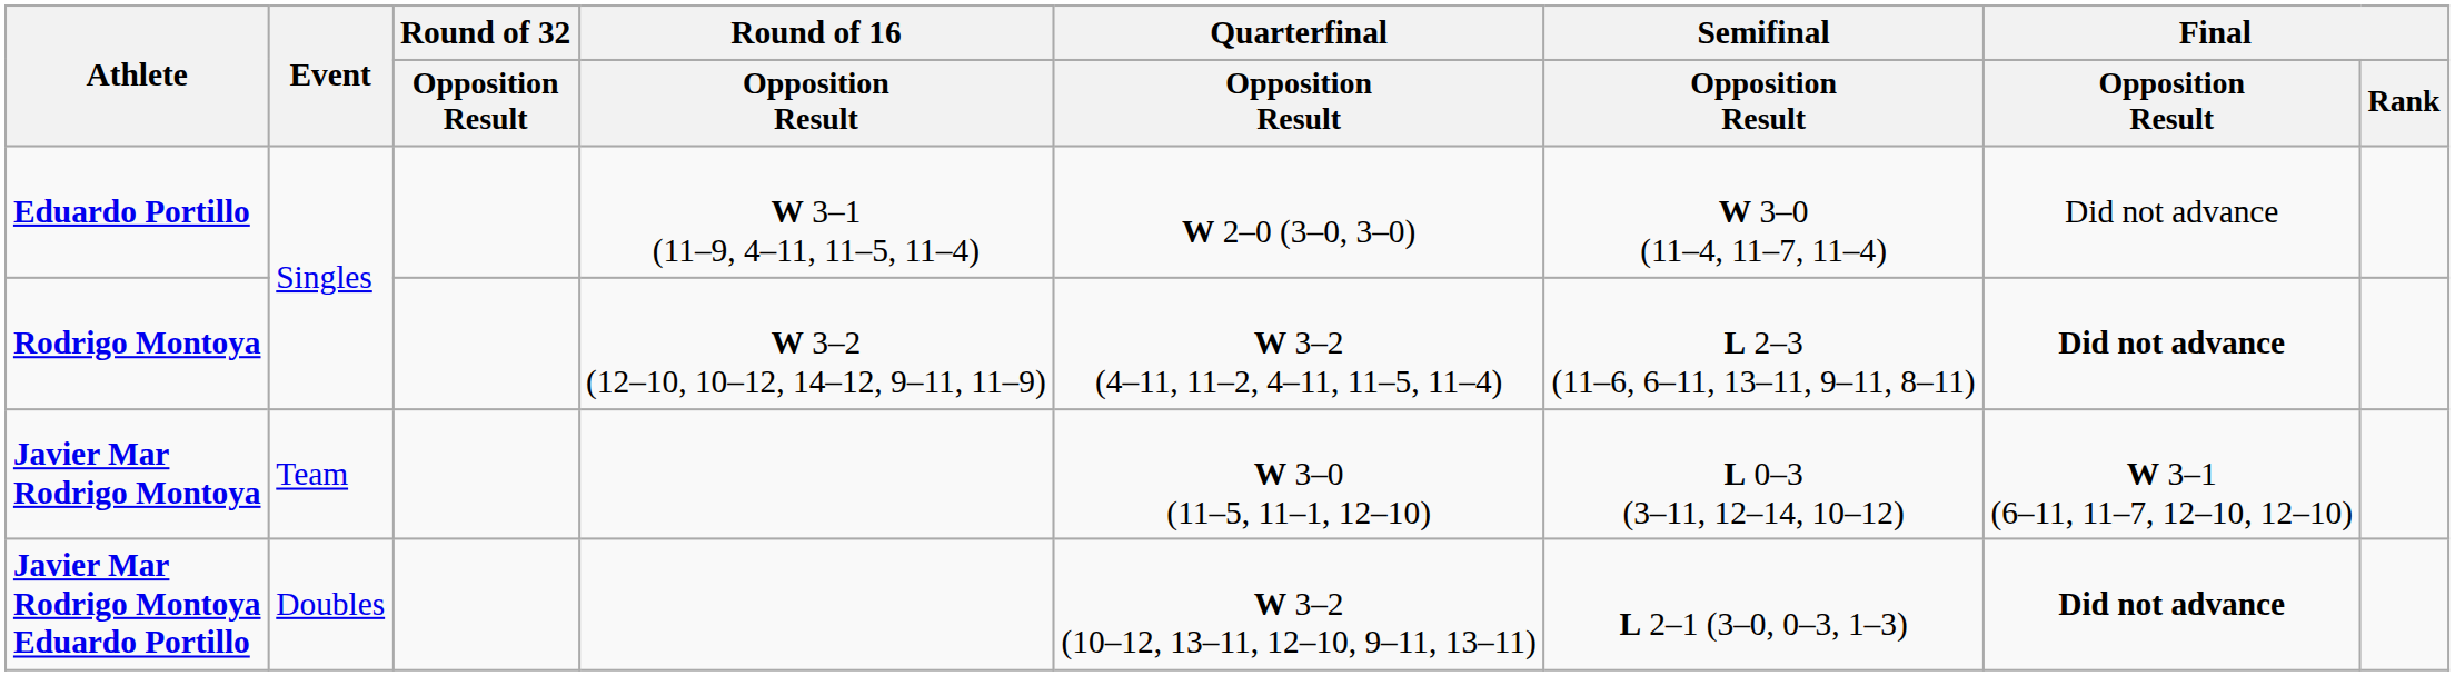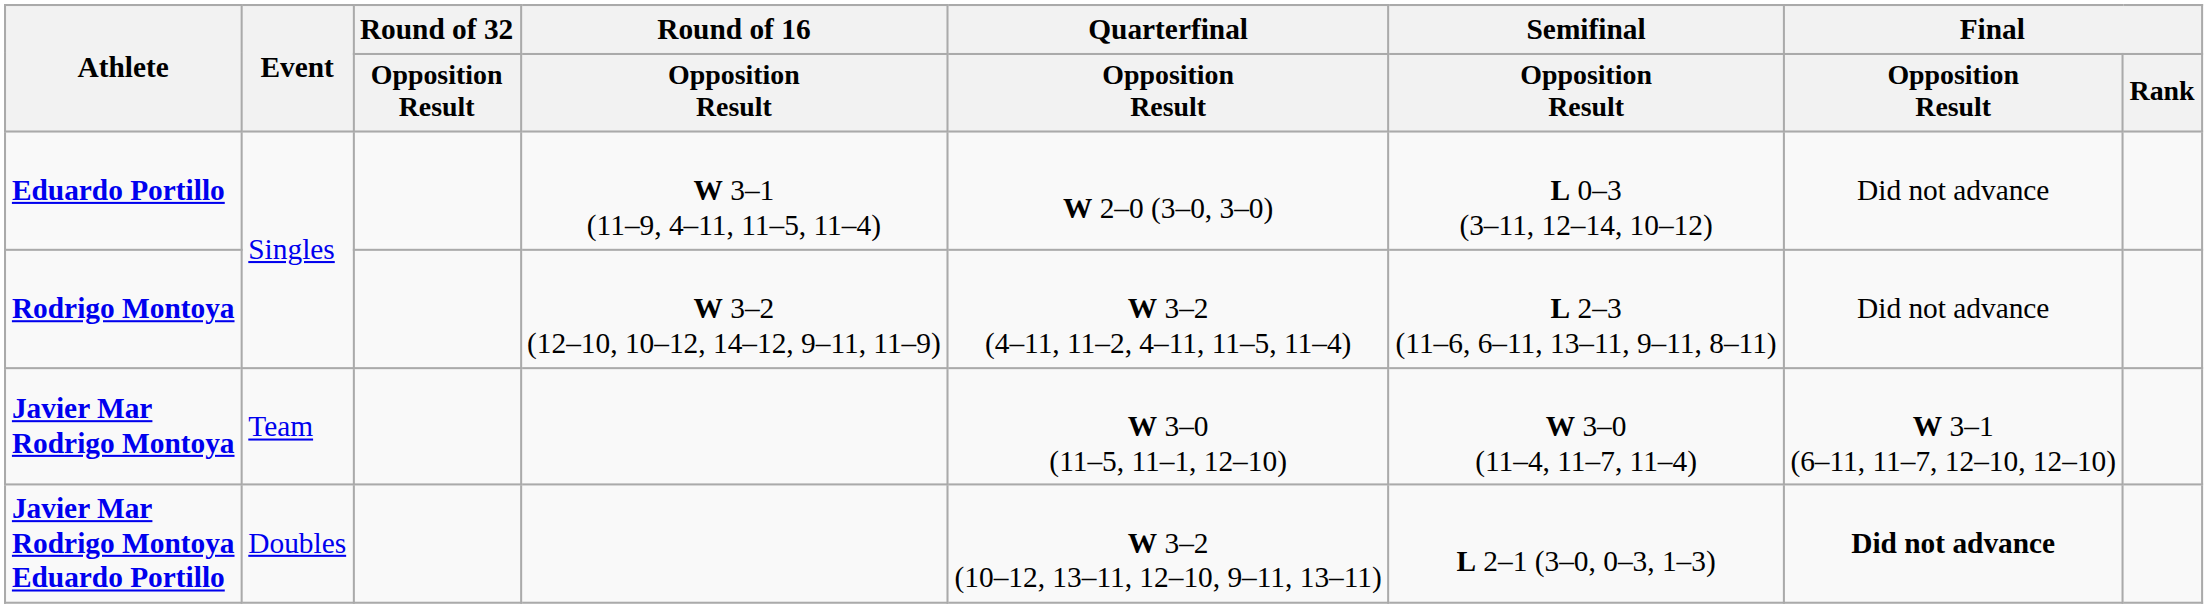Eduardo Portillo | Semifinal / Opposition Result: W 3–0 (11–4, 11–7, 11–4) -> L 0–3 (3–11, 12–14, 10–12)
Rodrigo Montoya | Final / Opposition Result: bold -> normal
Javier Mar Rodrigo Montoya | Semifinal / Opposition Result: L 0–3 (3–11, 12–14, 10–12) -> W 3–0 (11–4, 11–7, 11–4)
